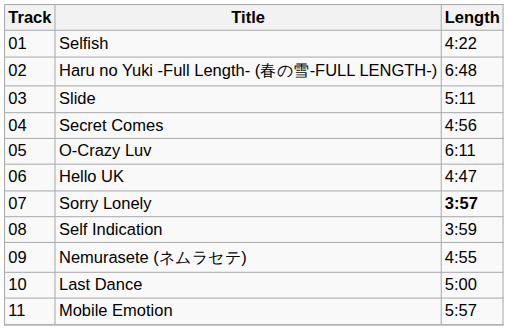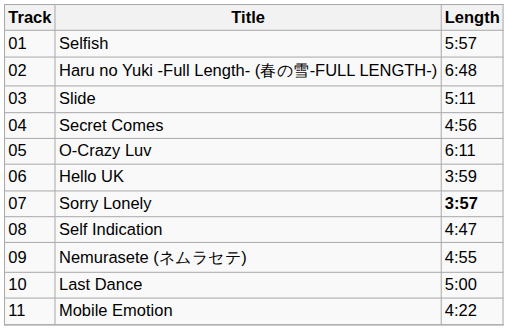Selfish | Length: 4:22 -> 5:57
Hello UK | Length: 4:47 -> 3:59
Self Indication | Length: 3:59 -> 4:47
Mobile Emotion | Length: 5:57 -> 4:22
